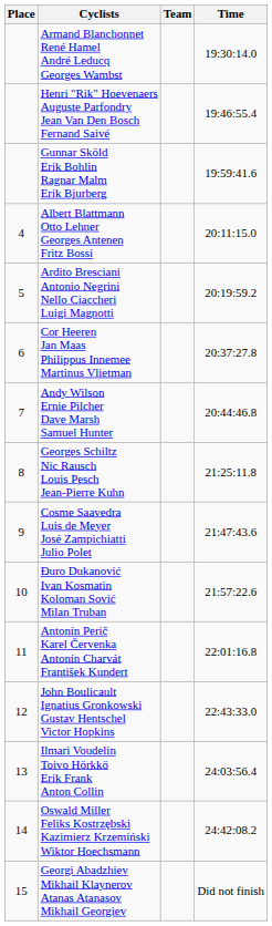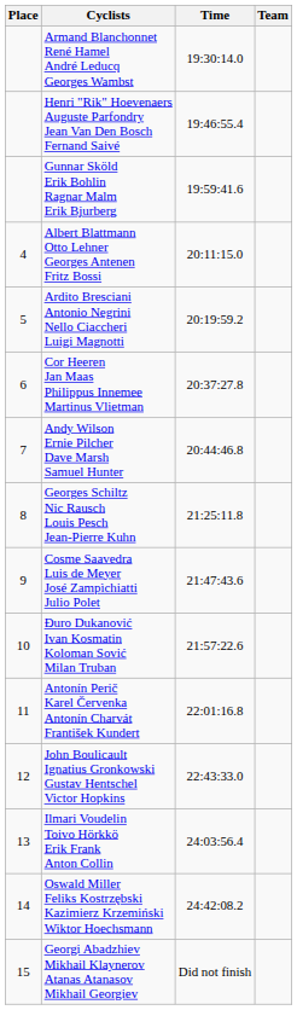columns swapped: Team <-> Time
